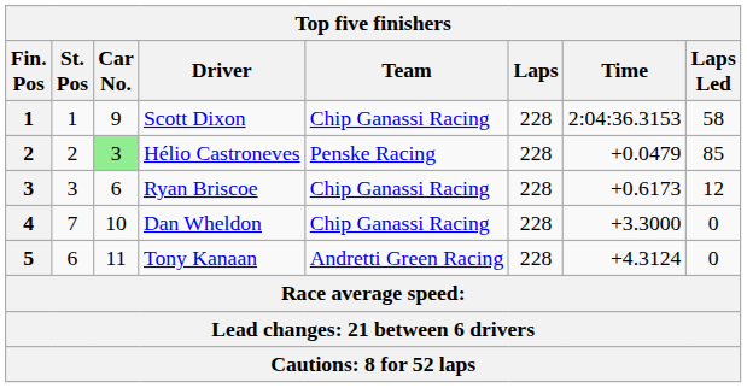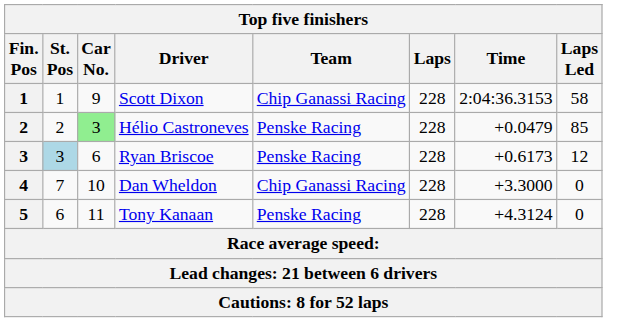Ryan Briscoe | St. Pos: no background -> lightblue background
Ryan Briscoe | Team: Chip Ganassi Racing -> Penske Racing
Tony Kanaan | Team: Andretti Green Racing -> Penske Racing
